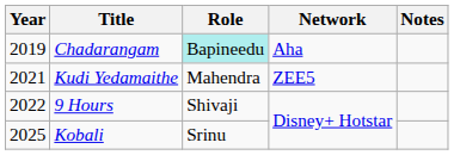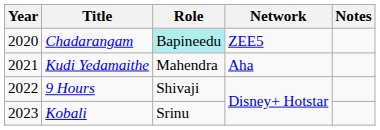Chadarangam | Year: 2019 -> 2020
Chadarangam | Network: Aha -> ZEE5
Kudi Yedamaithe | Network: ZEE5 -> Aha
Kobali | Year: 2025 -> 2023
